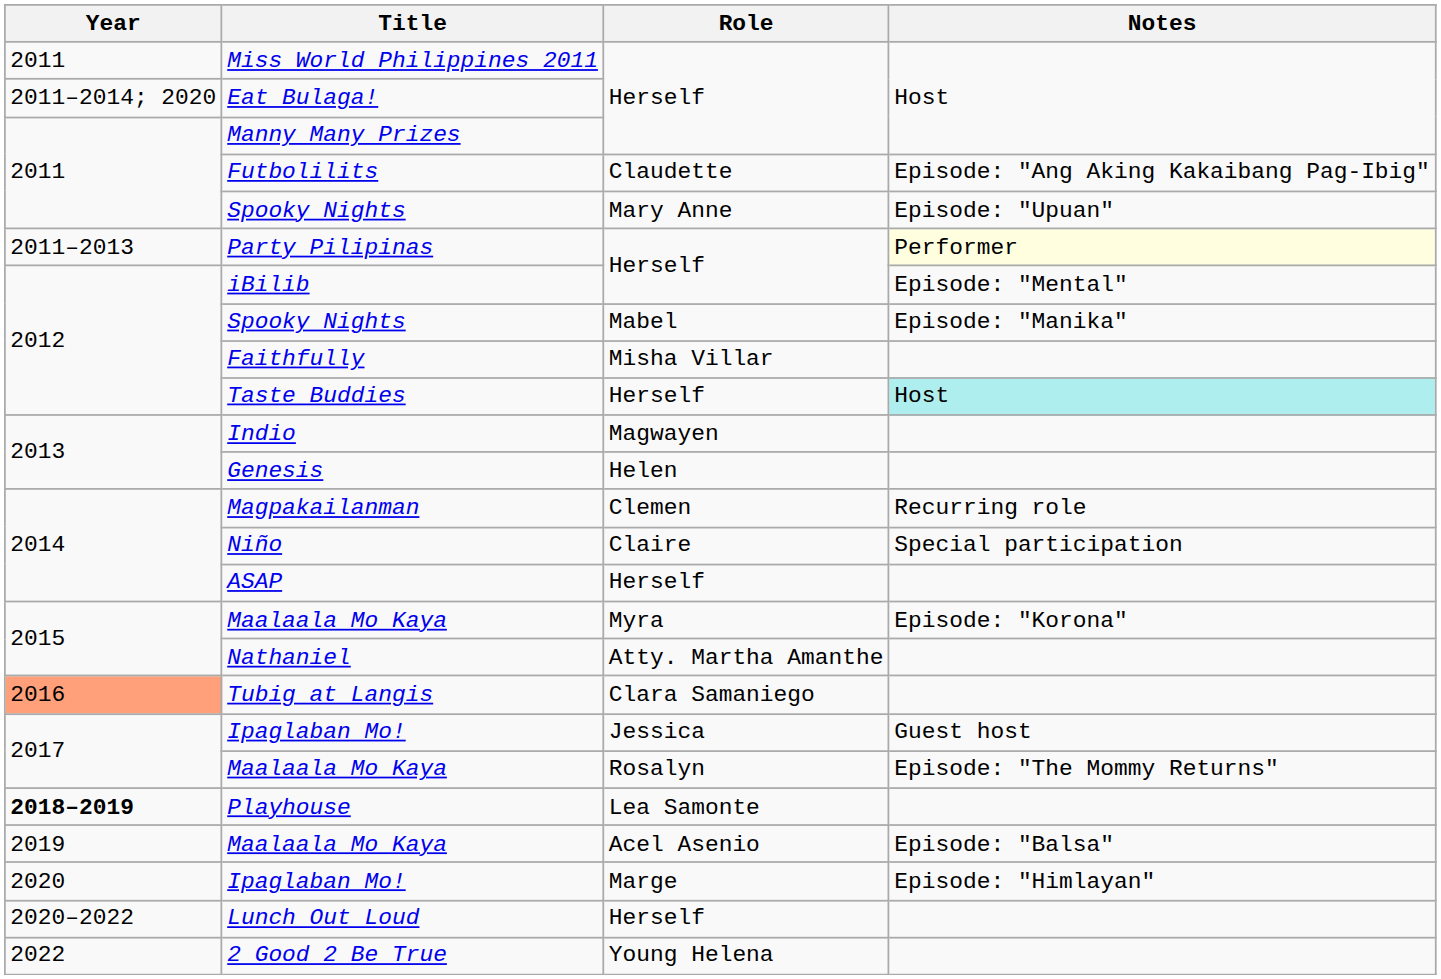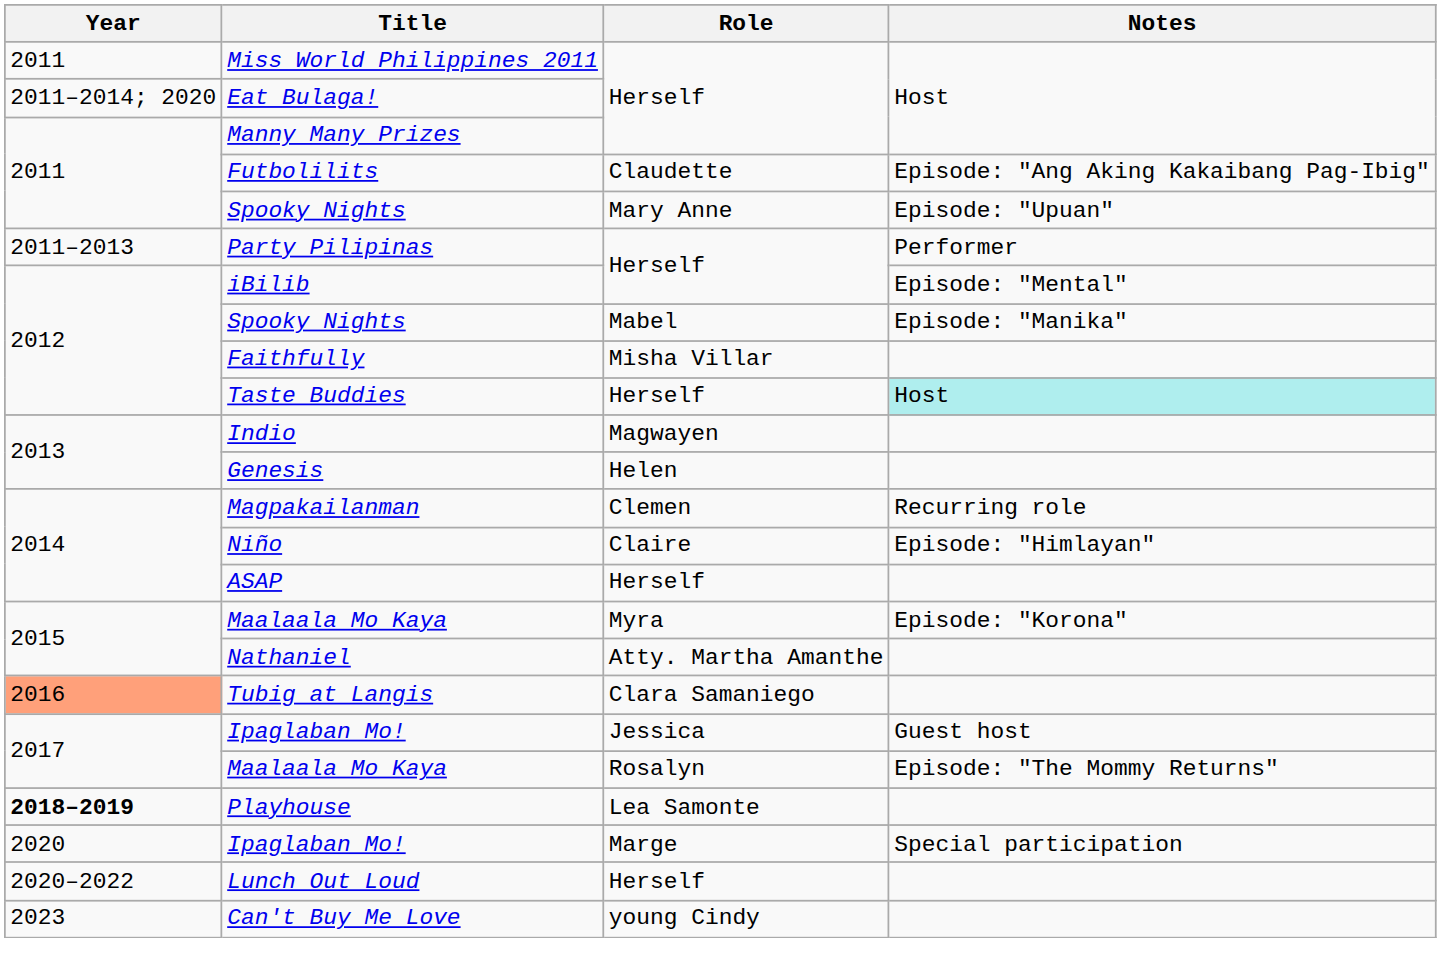Party Pilipinas | Notes: lightyellow background -> no background
Niño | Notes: Special participation -> Episode: "Himlayan"
- row: 2019 | Maalaala Mo Kaya | Acel Asenio | Episode: "Balsa"
Ipaglaban Mo! / Marge | Notes: Episode: "Himlayan" -> Special participation
- row: 2022 | 2 Good 2 Be True | Young Helena
+ row: 2023 | Can't Buy Me Love | young Cindy
